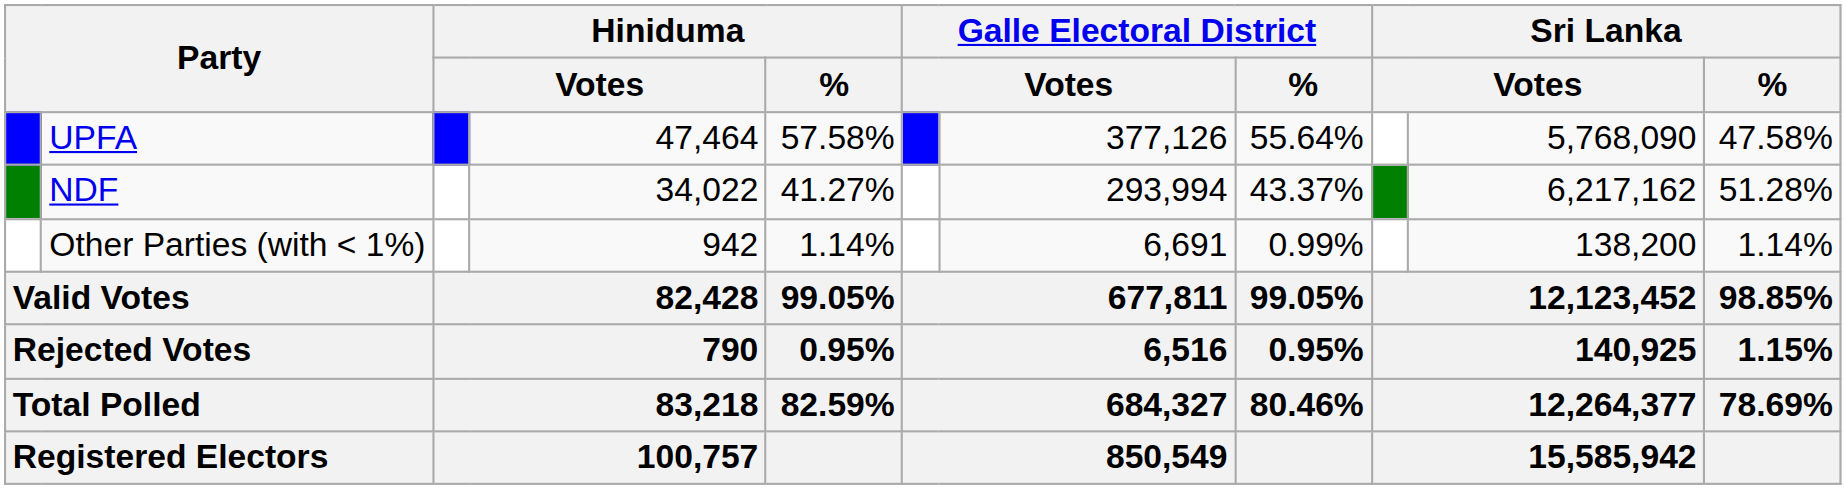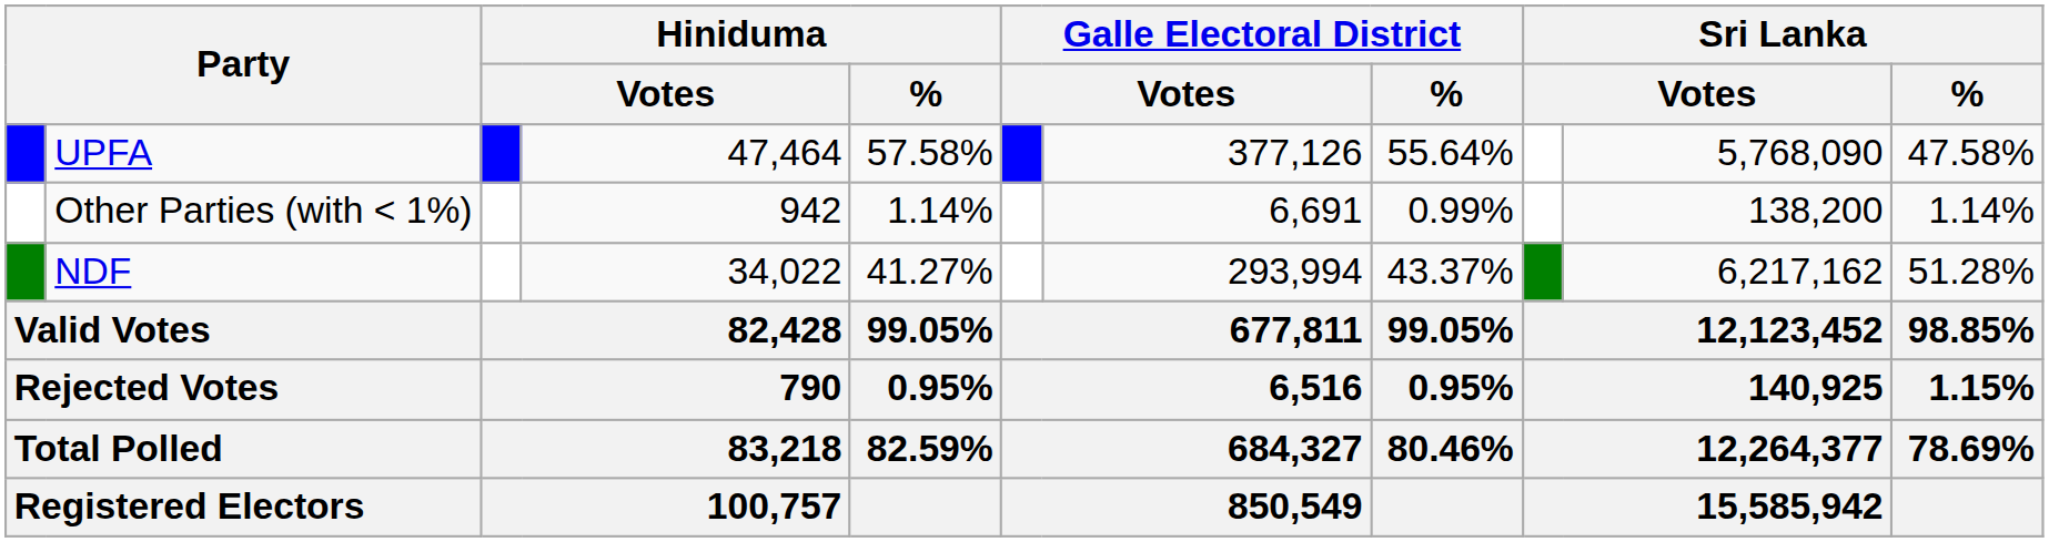rows swapped: NDF <-> Other Parties (with < 1%)
